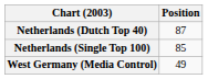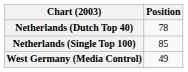Netherlands (Dutch Top 40) | Position: 87 -> 78
